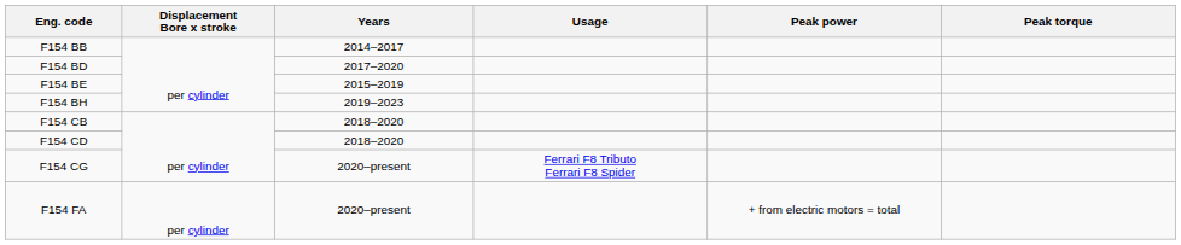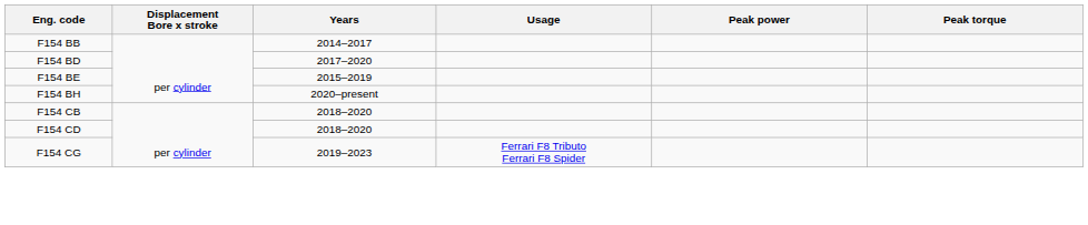F154 BH | Years: 2019–2023 -> 2020–present
F154 CG | Years: 2020–present -> 2019–2023
- row: F154 FA | per cylinder | 2020–present | + from electric motors = total
